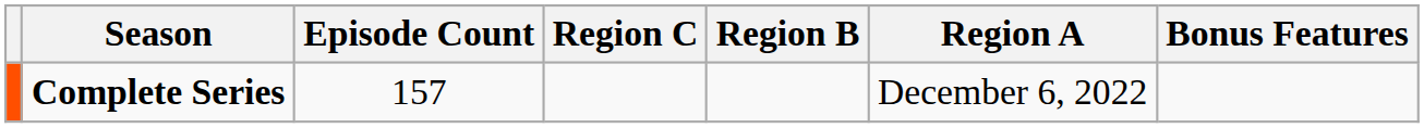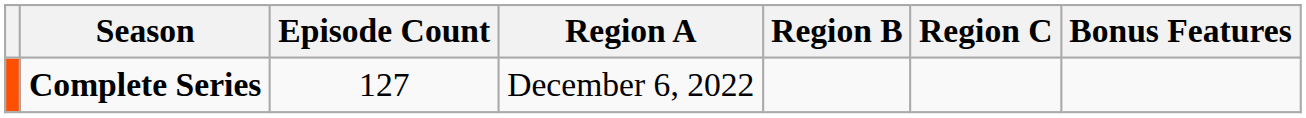columns swapped: Region A <-> Region C
Complete Series | Episode Count: 157 -> 127
